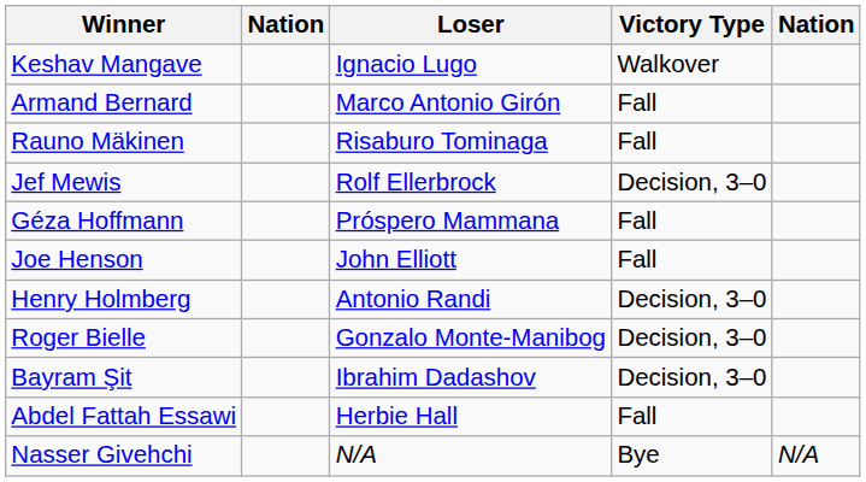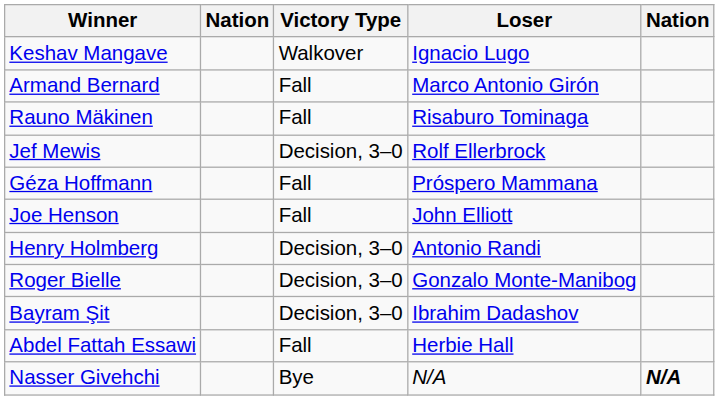columns swapped: Victory Type <-> Loser
Nasser Givehchi | column 5: normal -> bold
